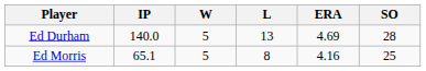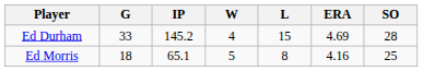+ column: G | 33 | 18
Ed Durham | IP: 140.0 -> 145.2
Ed Durham | W: 5 -> 4
Ed Durham | L: 13 -> 15
